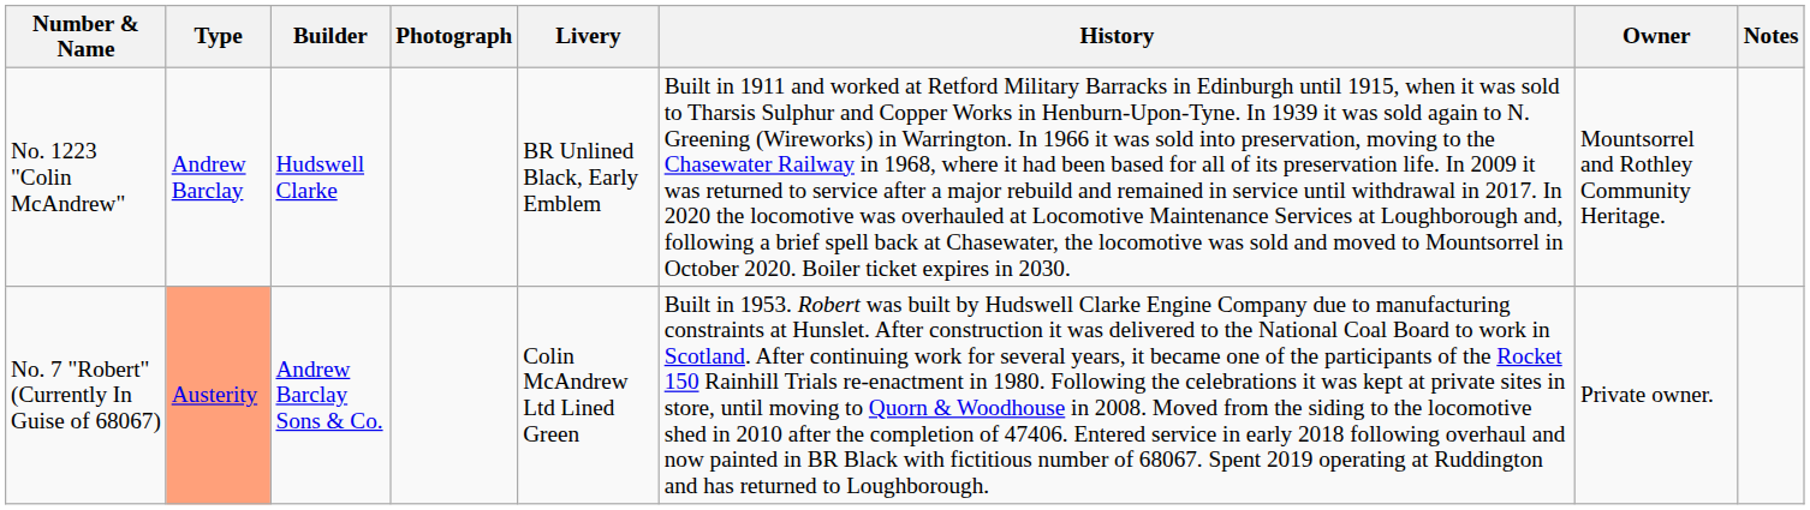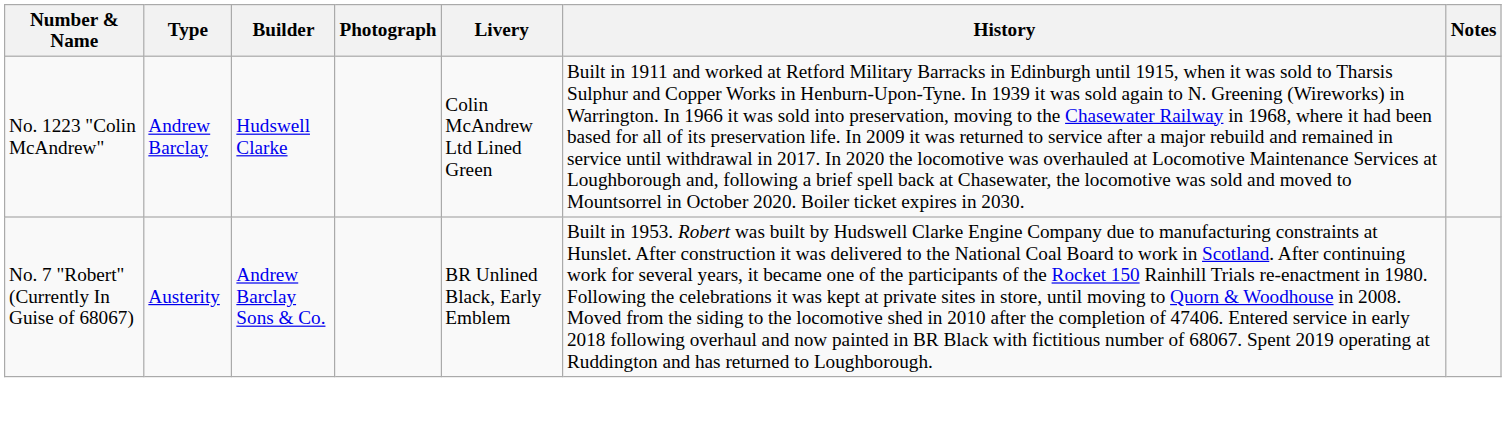- column: Owner | Mountsorrel and Rothley Community Heritage. | Private owner.
No. 1223 "Colin McAndrew" | Livery: BR Unlined Black, Early Emblem -> Colin McAndrew Ltd Lined Green
No. 7 "Robert"(Currently In Guise of 68067) | Type: lightsalmon background -> no background
No. 7 "Robert"(Currently In Guise of 68067) | Livery: Colin McAndrew Ltd Lined Green -> BR Unlined Black, Early Emblem
